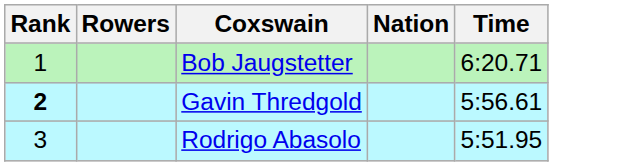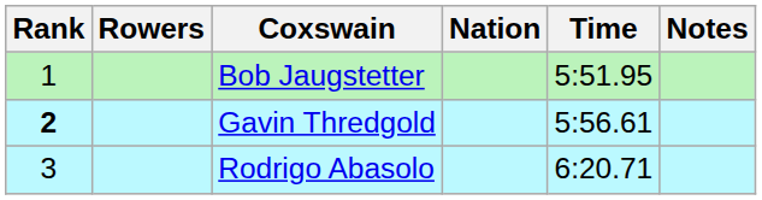+ column: Notes
Bob Jaugstetter | Time: 6:20.71 -> 5:51.95
Rodrigo Abasolo | Time: 5:51.95 -> 6:20.71
